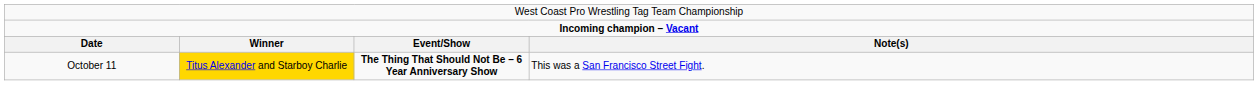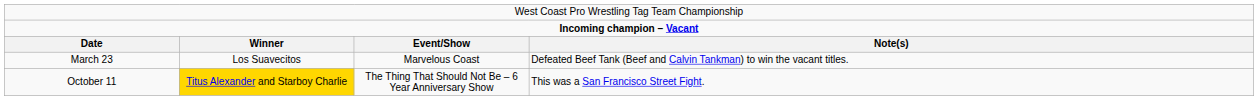+ row: March 23 | Los Suavecitos | Marvelous Coast | Defeated Beef Tank (Beef and Calvin Tankman) to win the vacant titles.
October 11 | column 3: bold -> normal
